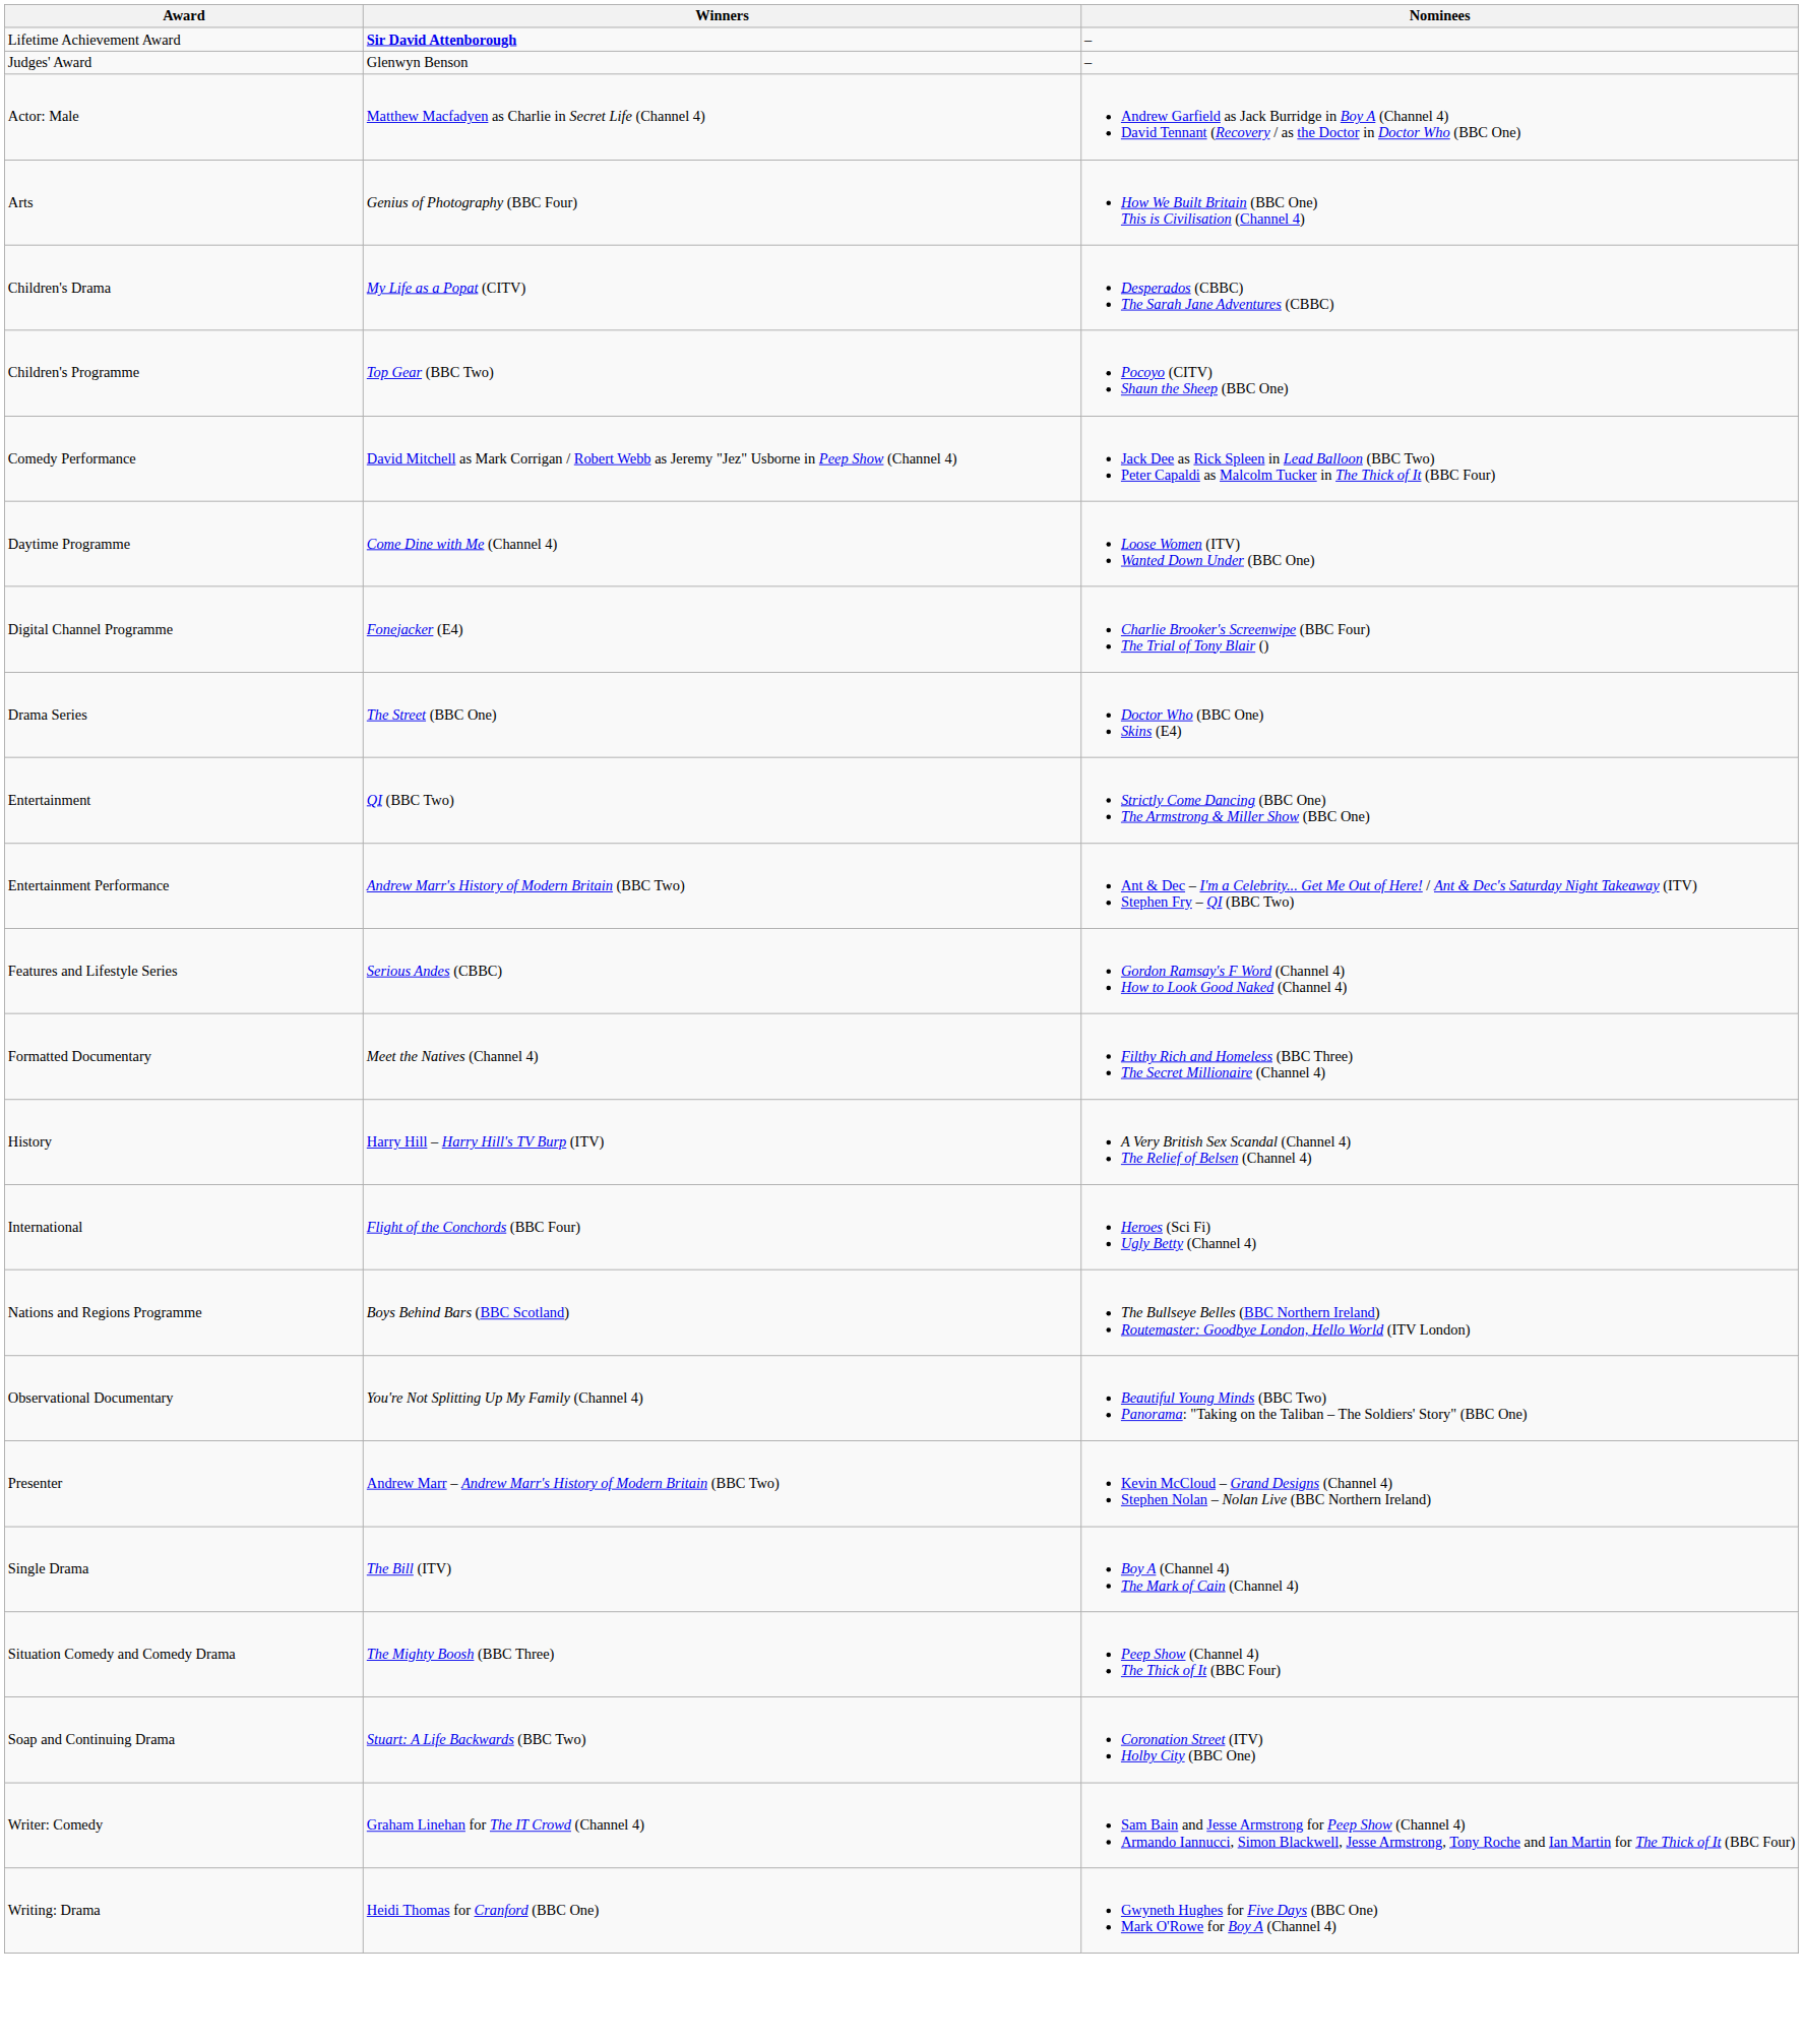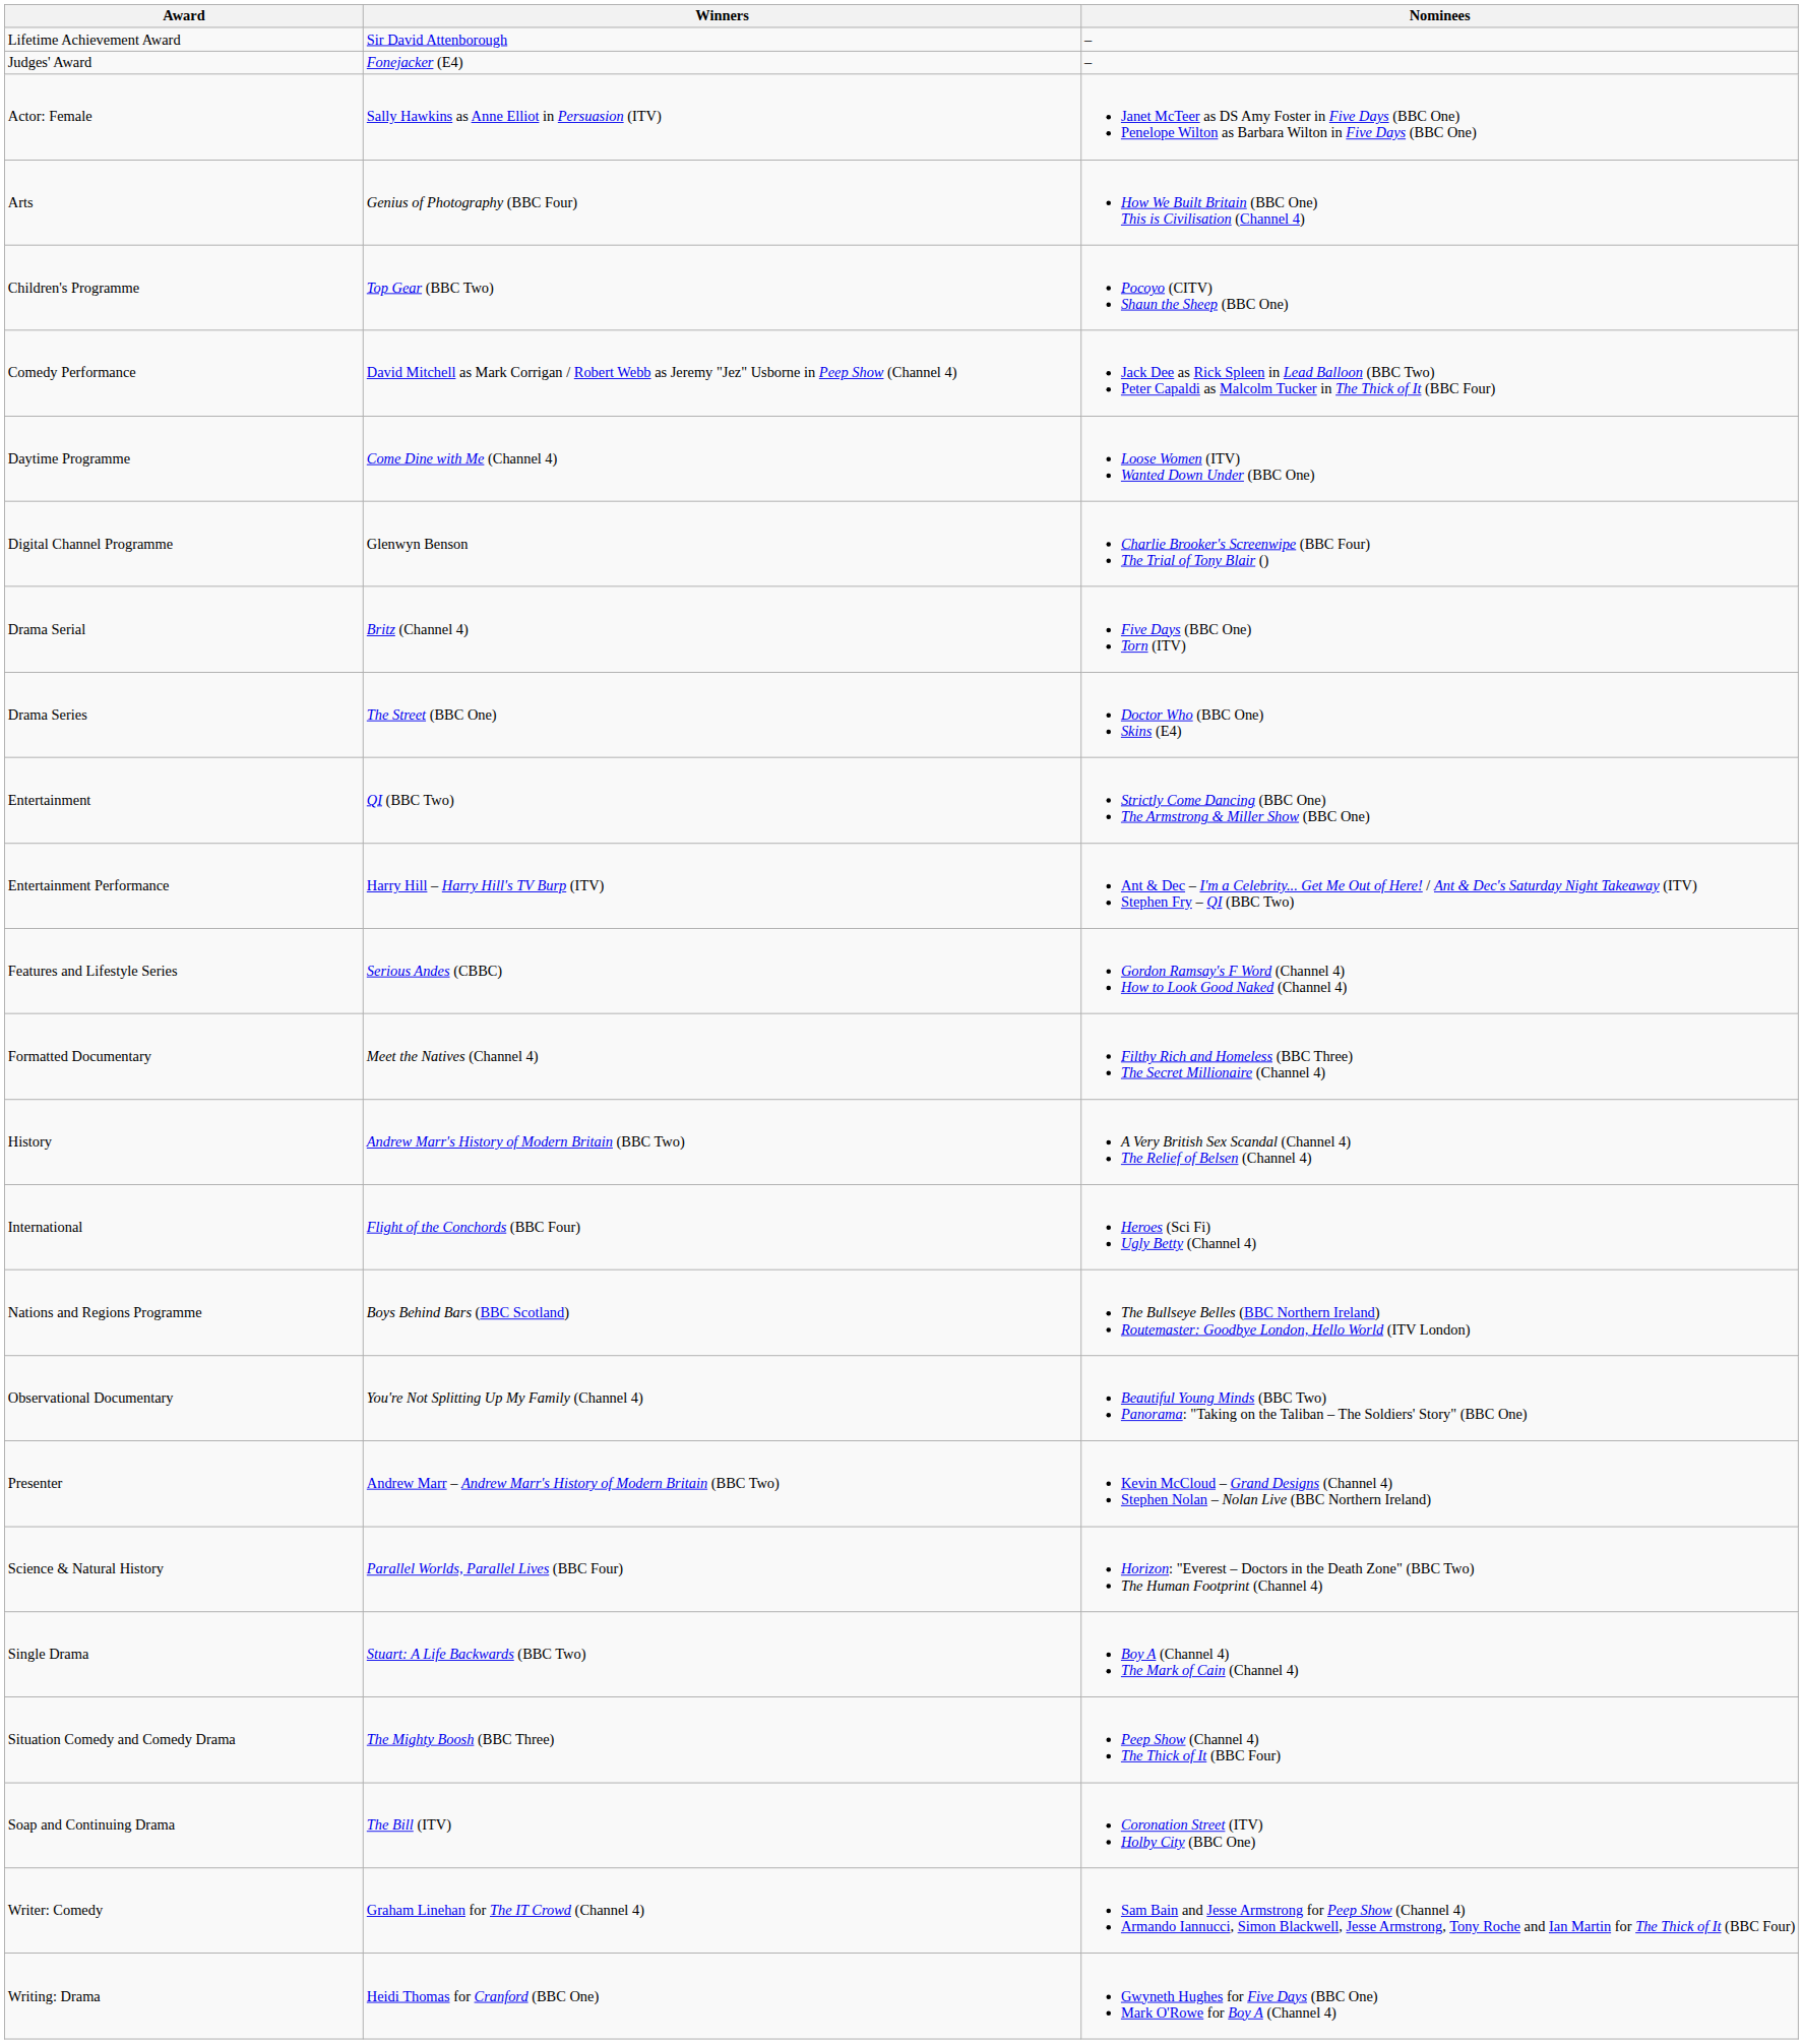Lifetime Achievement Award | Winners: bold -> normal
Judges' Award | Winners: Glenwyn Benson -> Fonejacker (E4)
+ row: Actor: Female | Sally Hawkins as Anne Elliot in Persuasion (ITV) | Janet McTeer as DS Amy Foster in Five Days (BBC One) Penelope Wilton as Barbara Wilton in Five Days (BBC One)
- row: Actor: Male | Matthew Macfadyen as Charlie in Secret Life (Channel 4) | Andrew Garfield as Jack Burridge in Boy A (Channel 4) David Tennant (Recovery / as the Doctor in Doctor Who (BBC One)
- row: Children's Drama | My Life as a Popat (CITV) | Desperados (CBBC) The Sarah Jane Adventures (CBBC)
Digital Channel Programme | Winners: Fonejacker (E4) -> Glenwyn Benson
+ row: Drama Serial | Britz (Channel 4) | Five Days (BBC One) Torn (ITV)
Entertainment Performance | Winners: Andrew Marr's History of Modern Britain (BBC Two) -> Harry Hill – Harry Hill's TV Burp (ITV)
History | Winners: Harry Hill – Harry Hill's TV Burp (ITV) -> Andrew Marr's History of Modern Britain (BBC Two)
+ row: Science & Natural History | Parallel Worlds, Parallel Lives (BBC Four) | Horizon: "Everest – Doctors in the Death Zone" (BBC Two) The Human Footprint (Channel 4)
Single Drama | Winners: The Bill (ITV) -> Stuart: A Life Backwards (BBC Two)
Soap and Continuing Drama | Winners: Stuart: A Life Backwards (BBC Two) -> The Bill (ITV)
